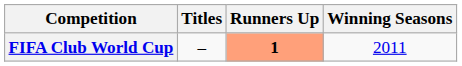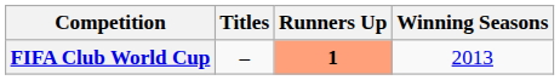FIFA Club World Cup | Winning Seasons: 2011 -> 2013
